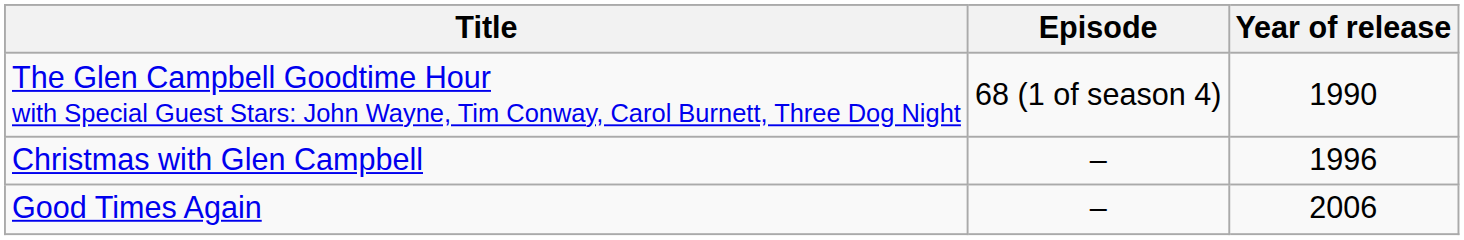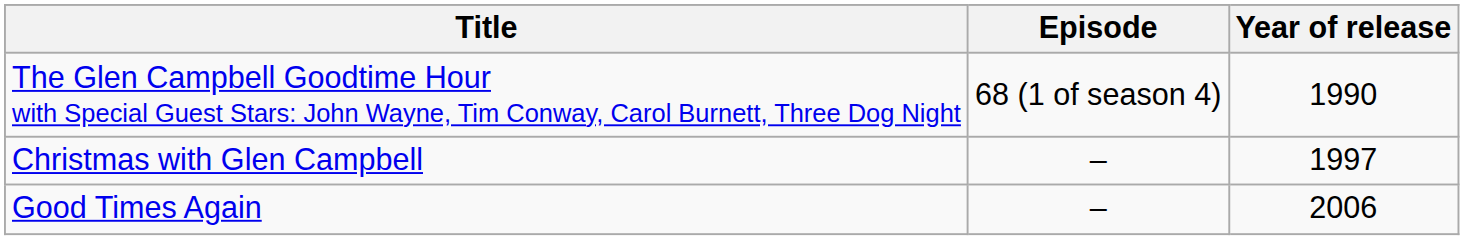Christmas with Glen Campbell | Year of release: 1996 -> 1997
